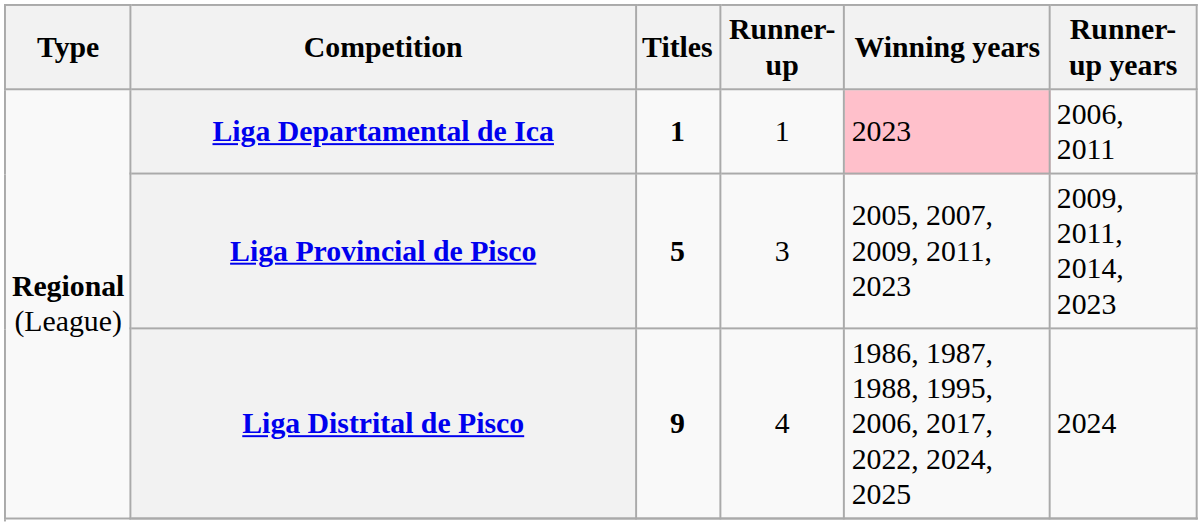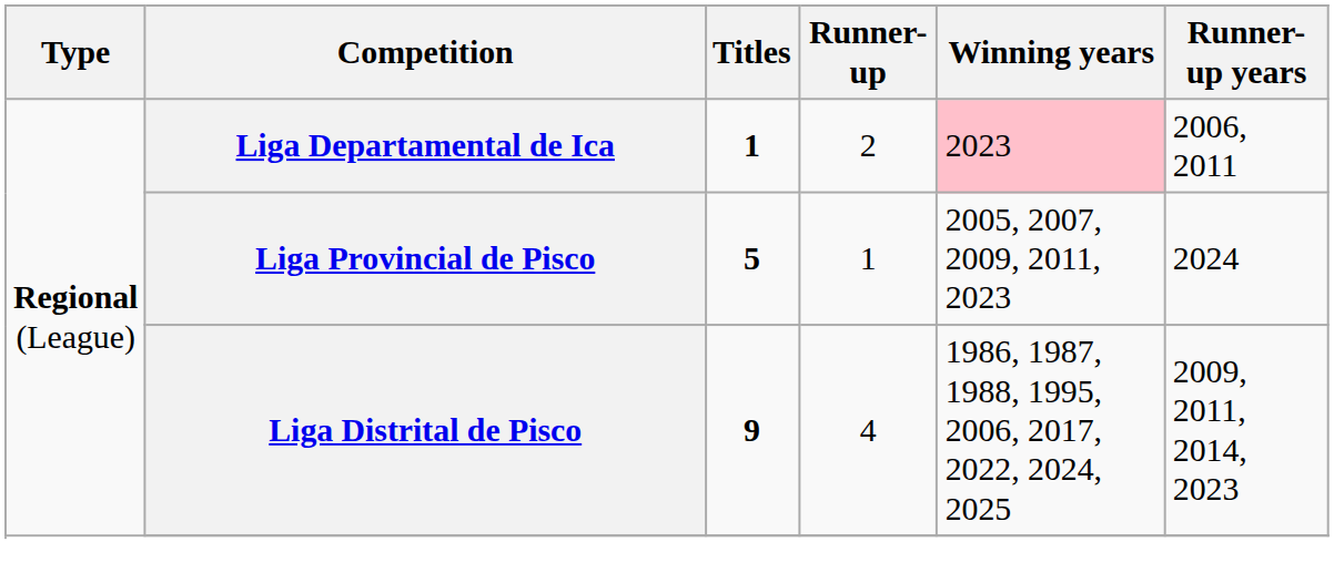Liga Departamental de Ica | Runner-up: 1 -> 2
Liga Provincial de Pisco | Runner-up: 3 -> 1
Liga Provincial de Pisco | Runner-up years: 2009, 2011, 2014, 2023 -> 2024
Liga Distrital de Pisco | Runner-up years: 2024 -> 2009, 2011, 2014, 2023
